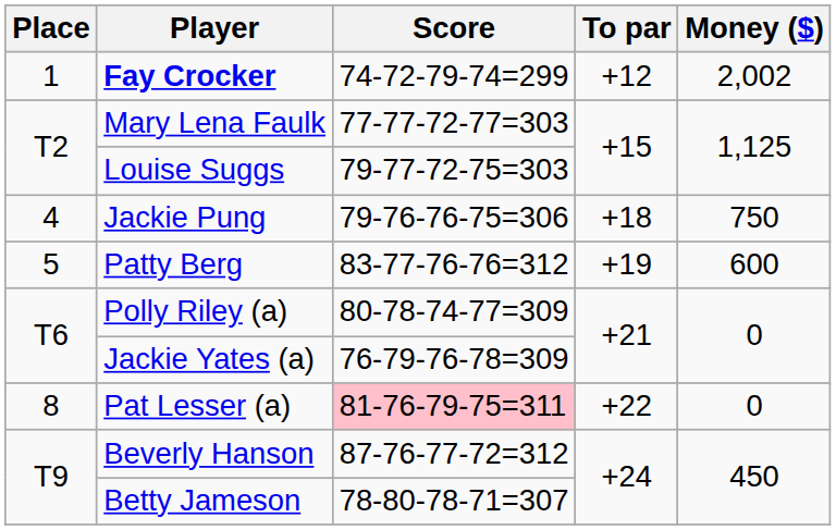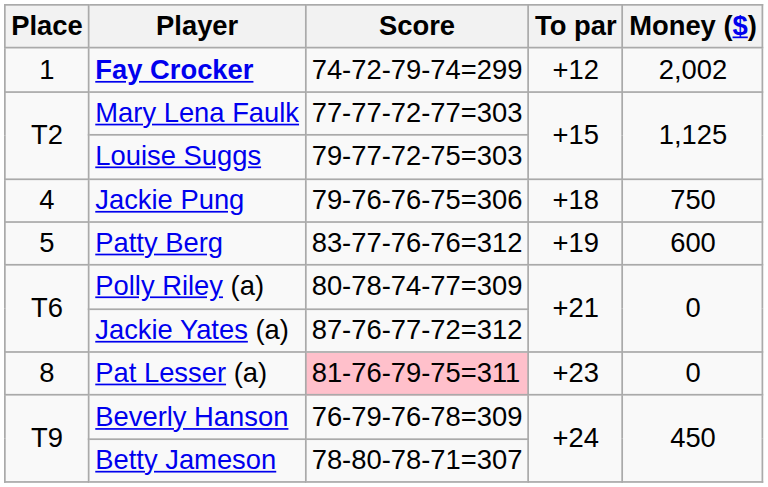Jackie Yates (a) | Score: 76-79-76-78=309 -> 87-76-77-72=312
Pat Lesser (a) | To par: +22 -> +23
Beverly Hanson | Score: 87-76-77-72=312 -> 76-79-76-78=309
